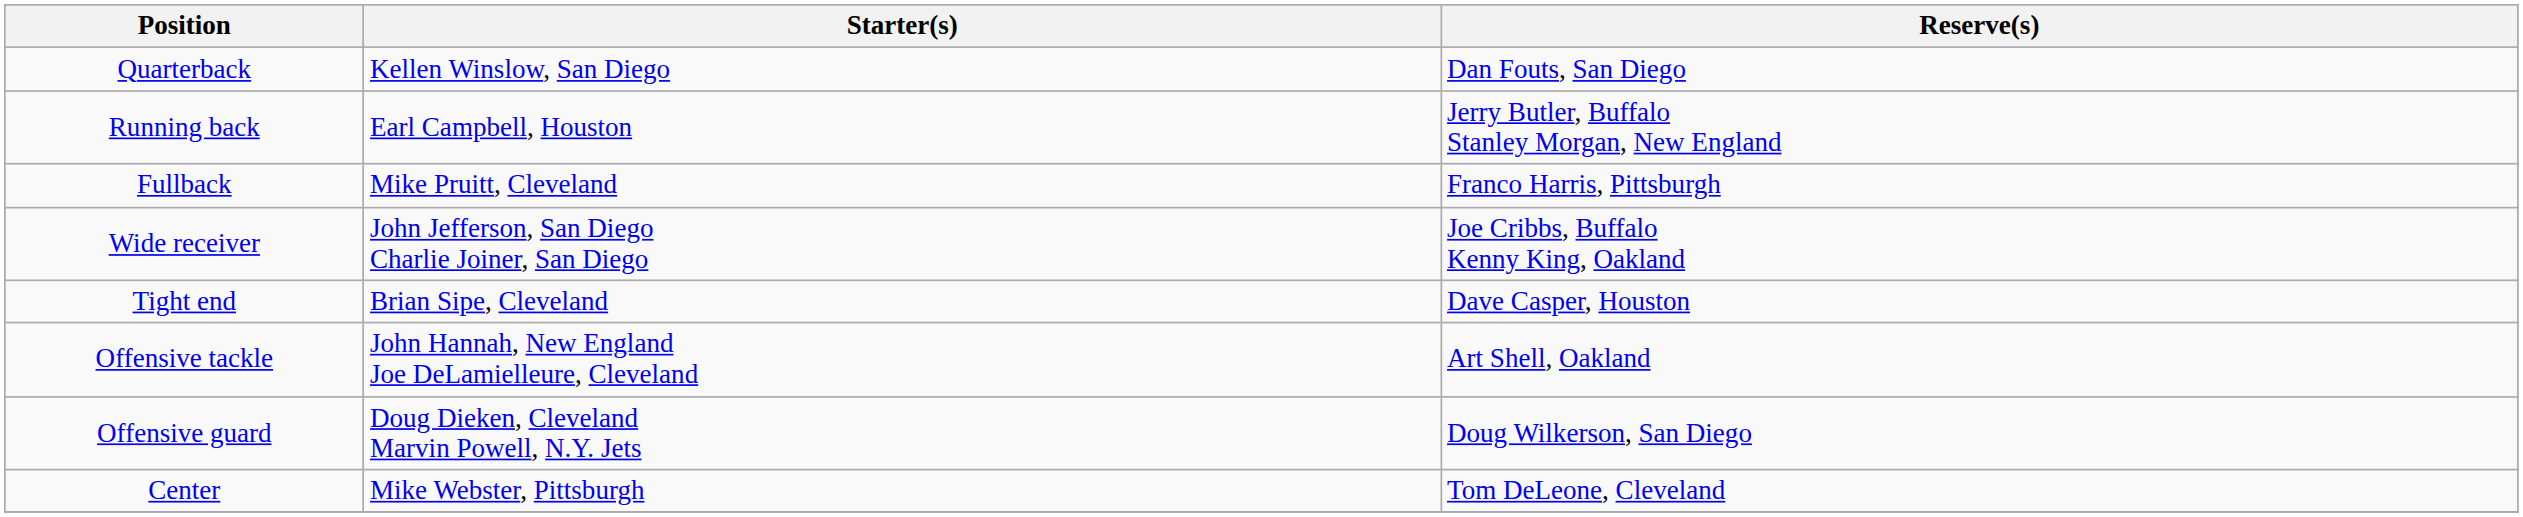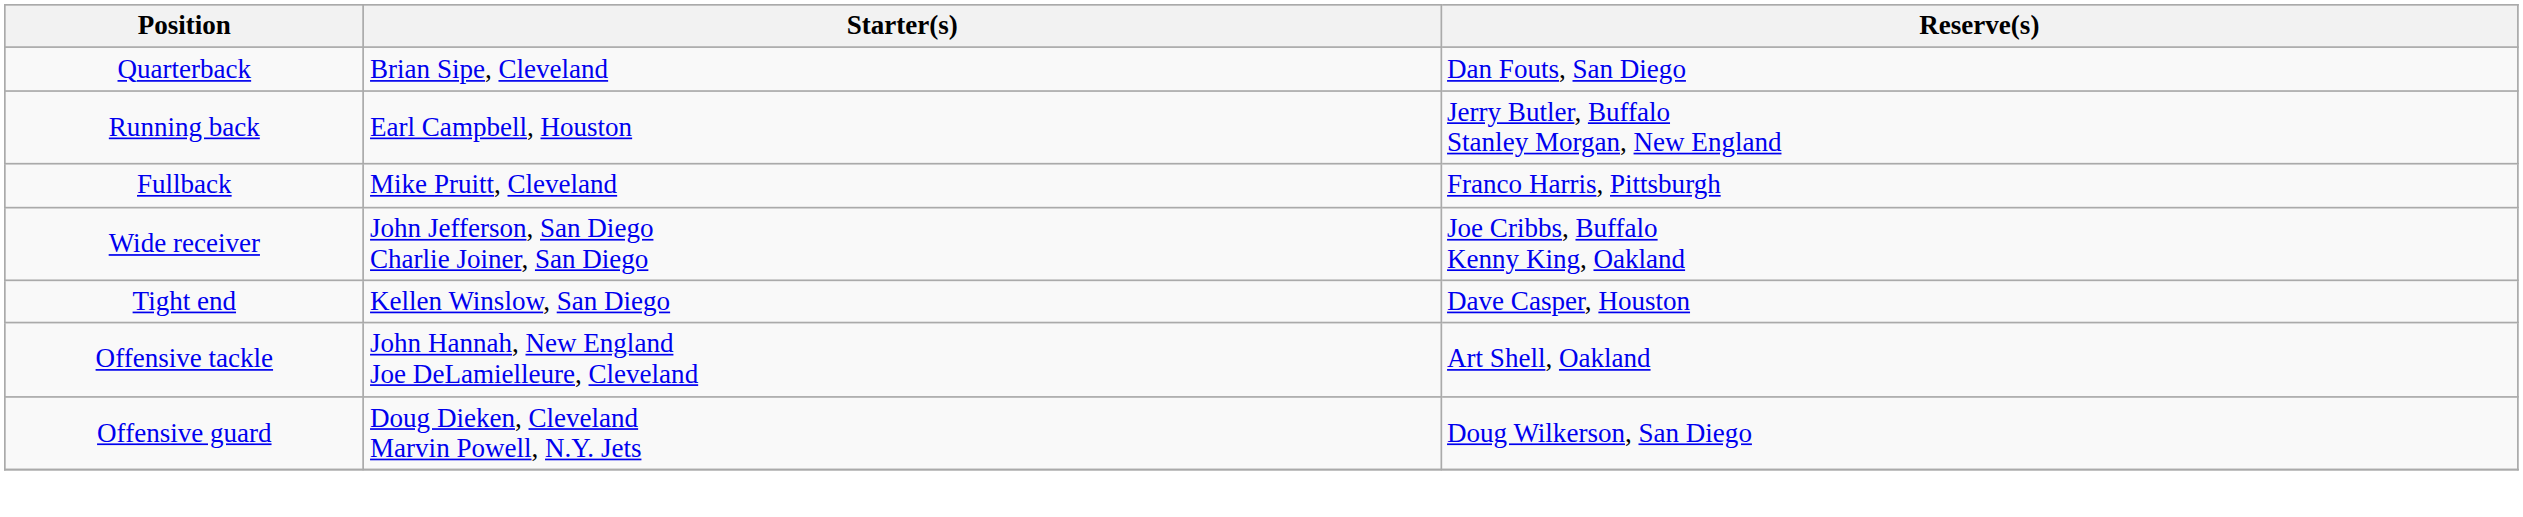Quarterback | Starter(s): Kellen Winslow, San Diego -> Brian Sipe, Cleveland
Tight end | Starter(s): Brian Sipe, Cleveland -> Kellen Winslow, San Diego
- row: Center | Mike Webster, Pittsburgh | Tom DeLeone, Cleveland
